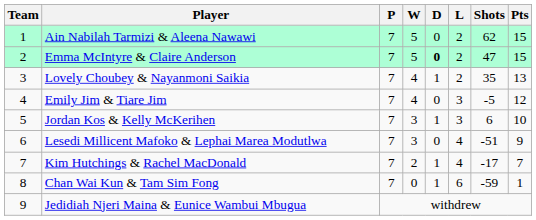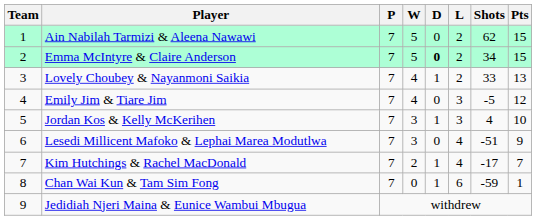Emma McIntyre & Claire Anderson | Shots: 47 -> 34
Lovely Choubey & Nayanmoni Saikia | Shots: 35 -> 33
Jordan Kos & Kelly McKerihen | Shots: 6 -> 4
